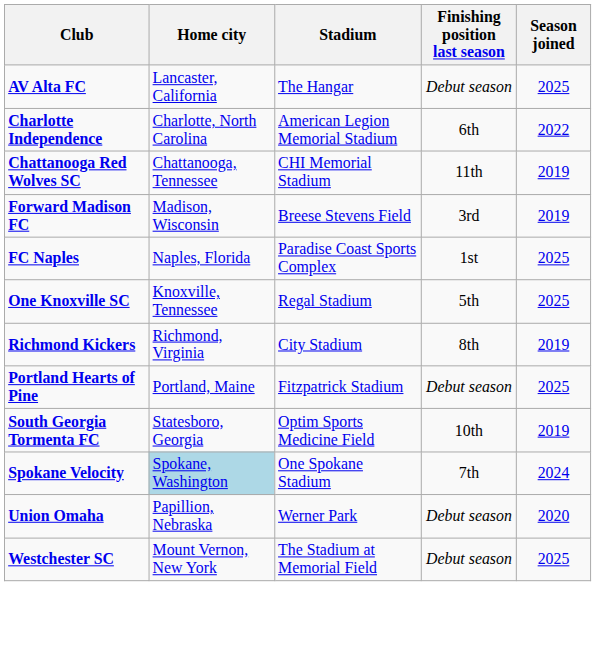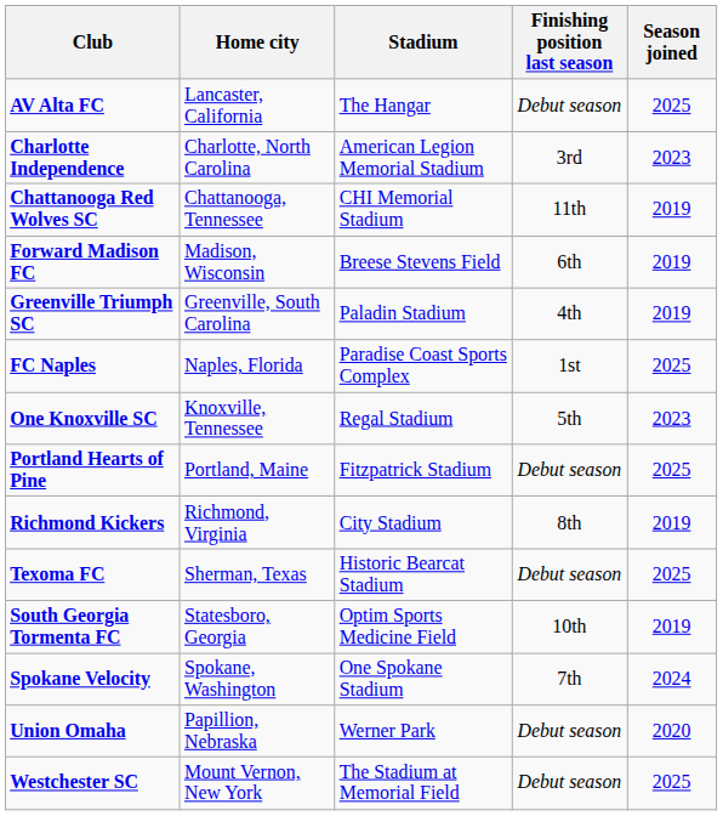Charlotte Independence | Finishing position last season: 6th -> 3rd
Charlotte Independence | Season joined: 2022 -> 2023
Forward Madison FC | Finishing position last season: 3rd -> 6th
+ row: Greenville Triumph SC | Greenville, South Carolina | Paladin Stadium | 4th | 2019
One Knoxville SC | Season joined: 2025 -> 2023
rows swapped: Portland Hearts of Pine <-> Richmond Kickers
+ row: Texoma FC | Sherman, Texas | Historic Bearcat Stadium | Debut season | 2025
Spokane Velocity | Home city: lightblue background -> no background
